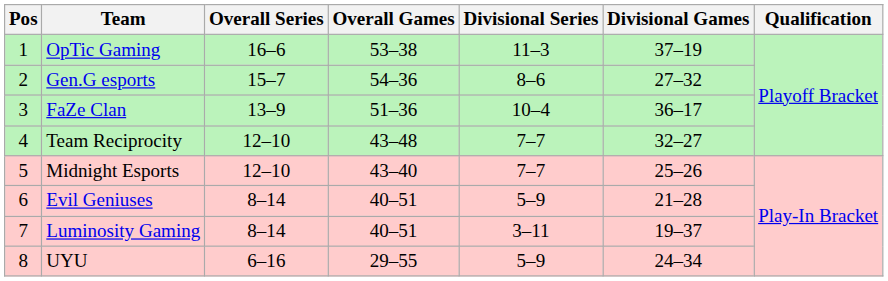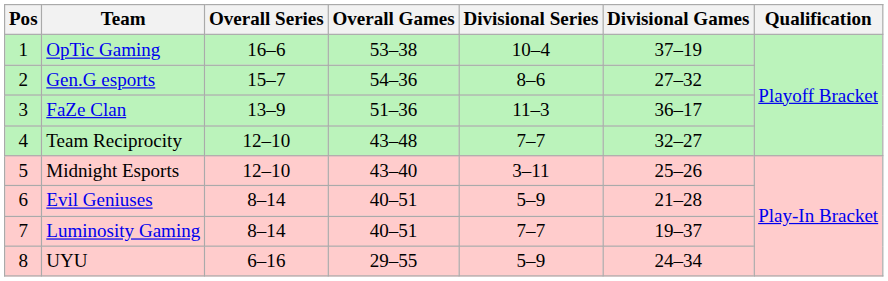OpTic Gaming | Divisional Series: 11–3 -> 10–4
FaZe Clan | Divisional Series: 10–4 -> 11–3
Midnight Esports | Divisional Series: 7–7 -> 3–11
Luminosity Gaming | Divisional Series: 3–11 -> 7–7
